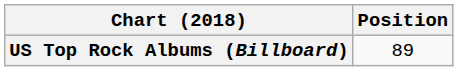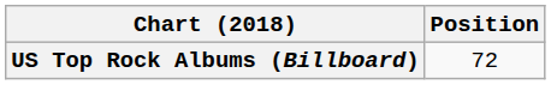US Top Rock Albums (Billboard) | Position: 89 -> 72
